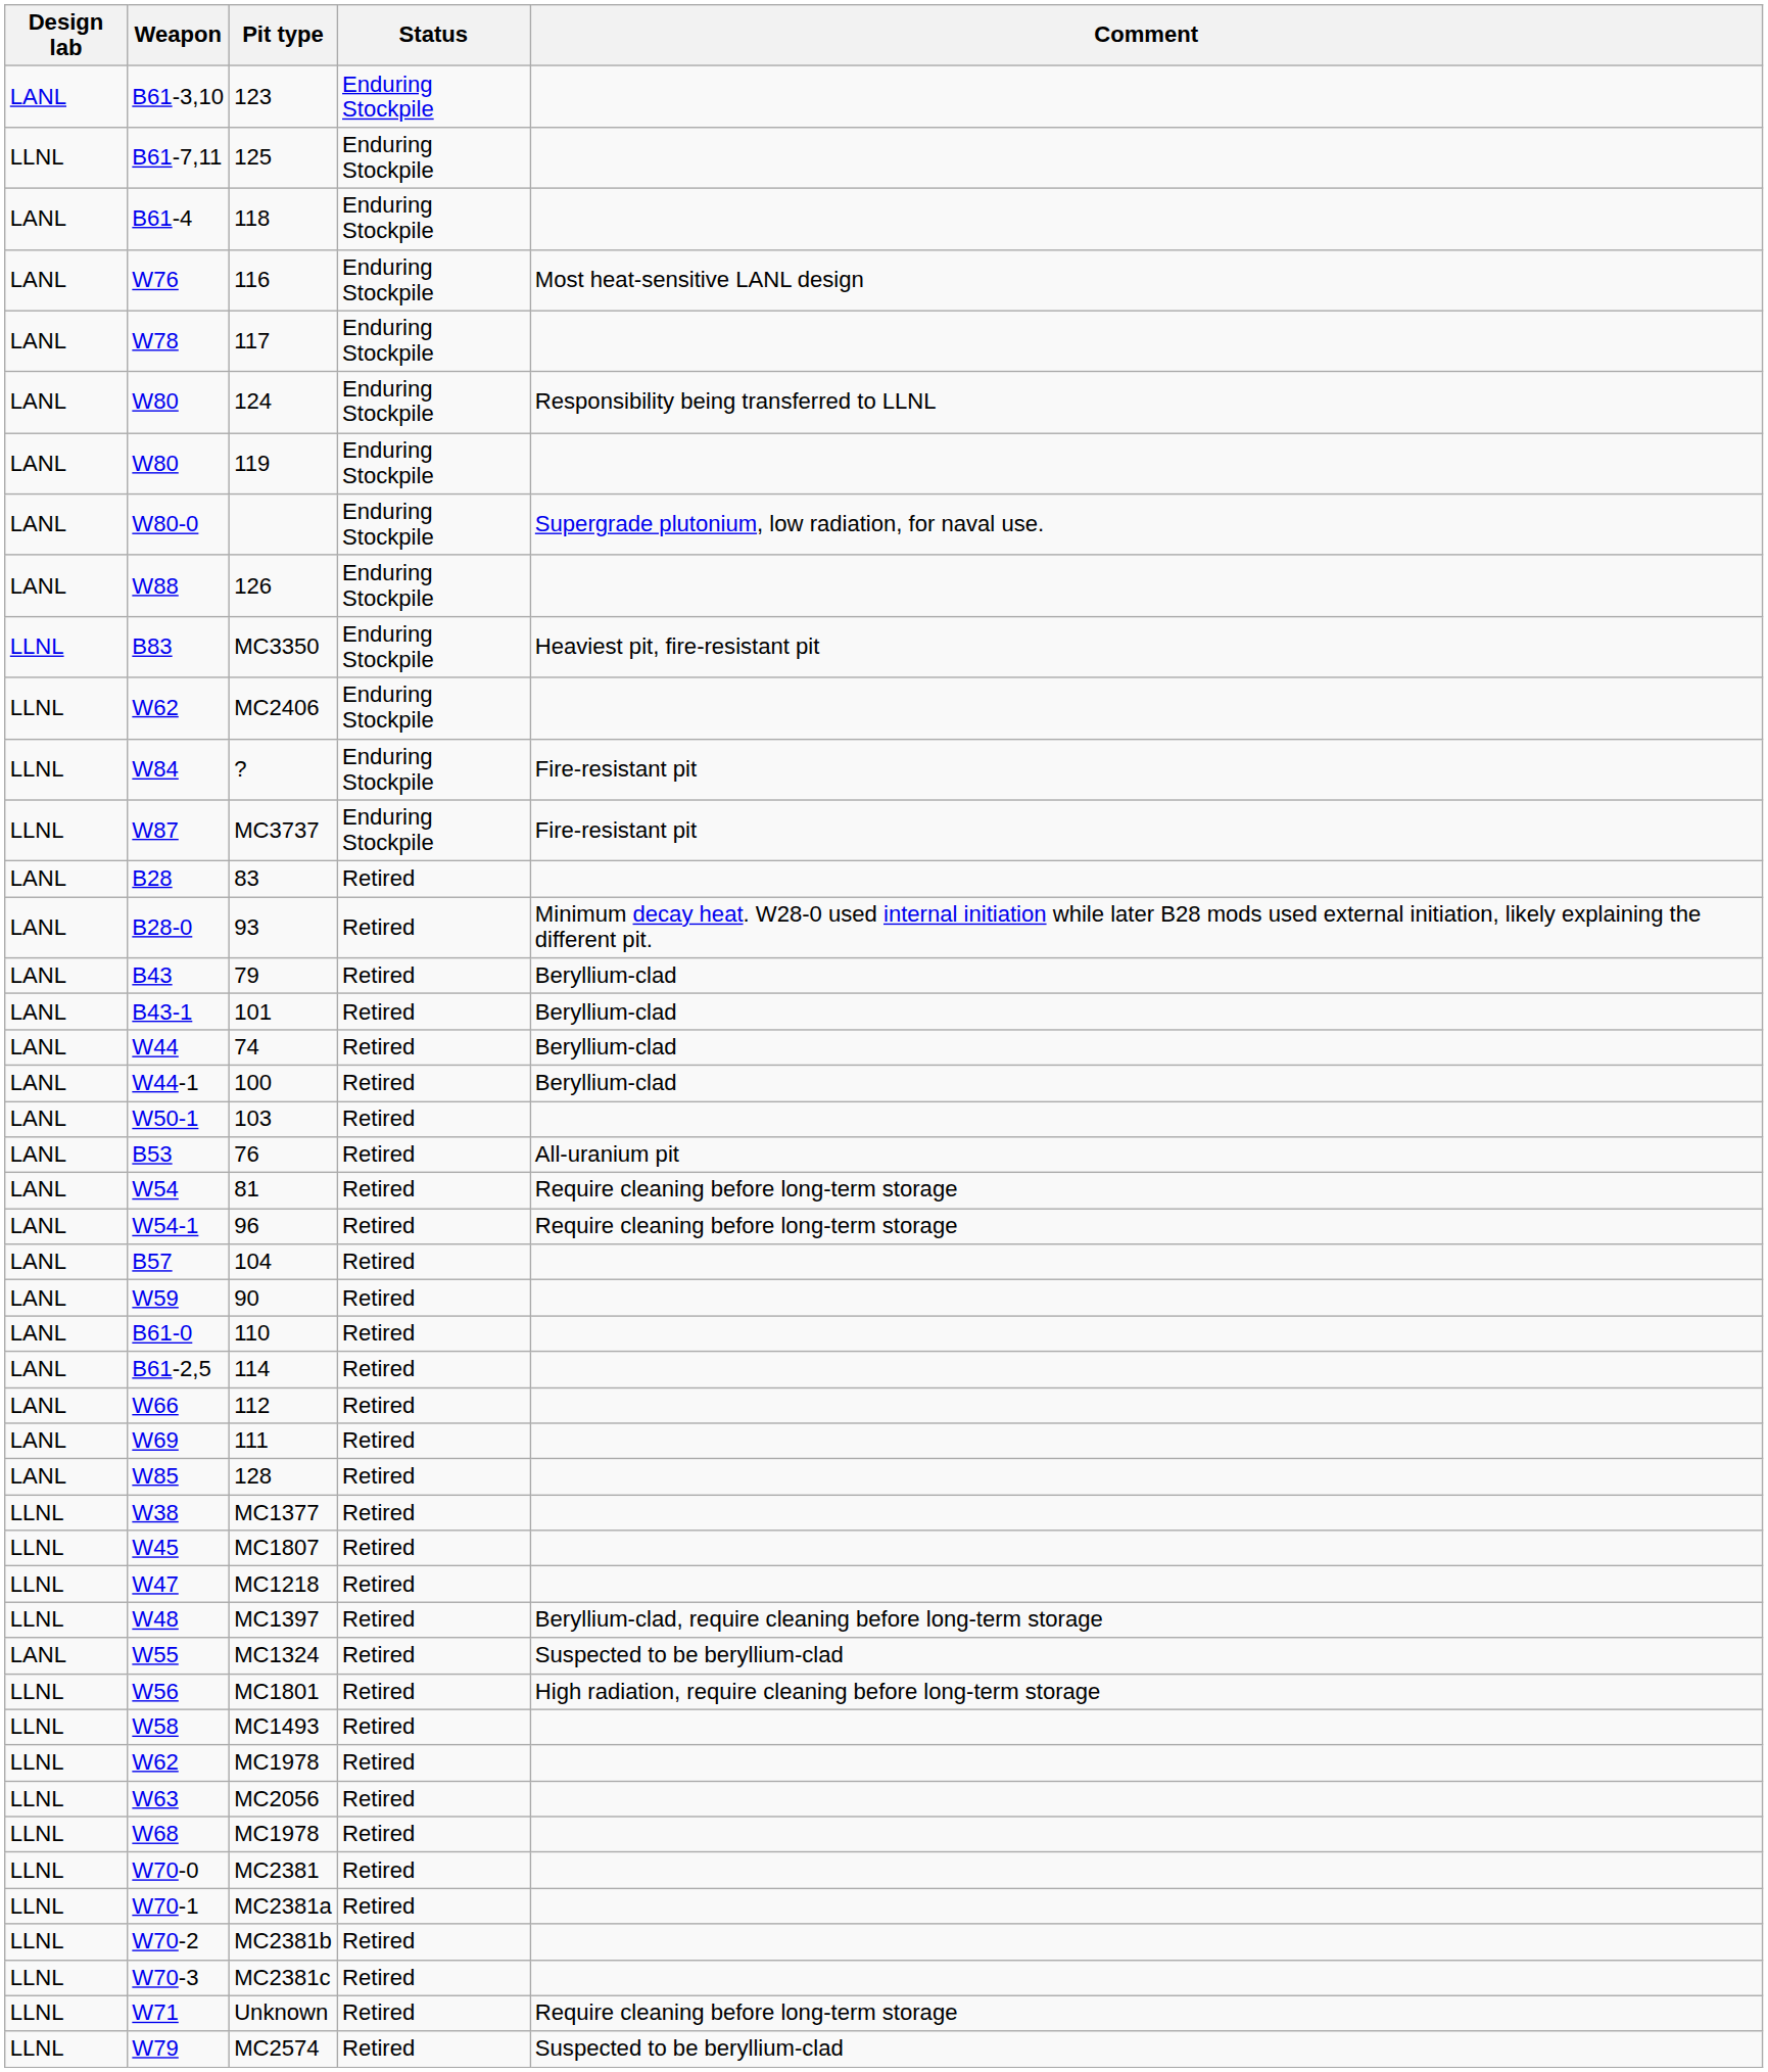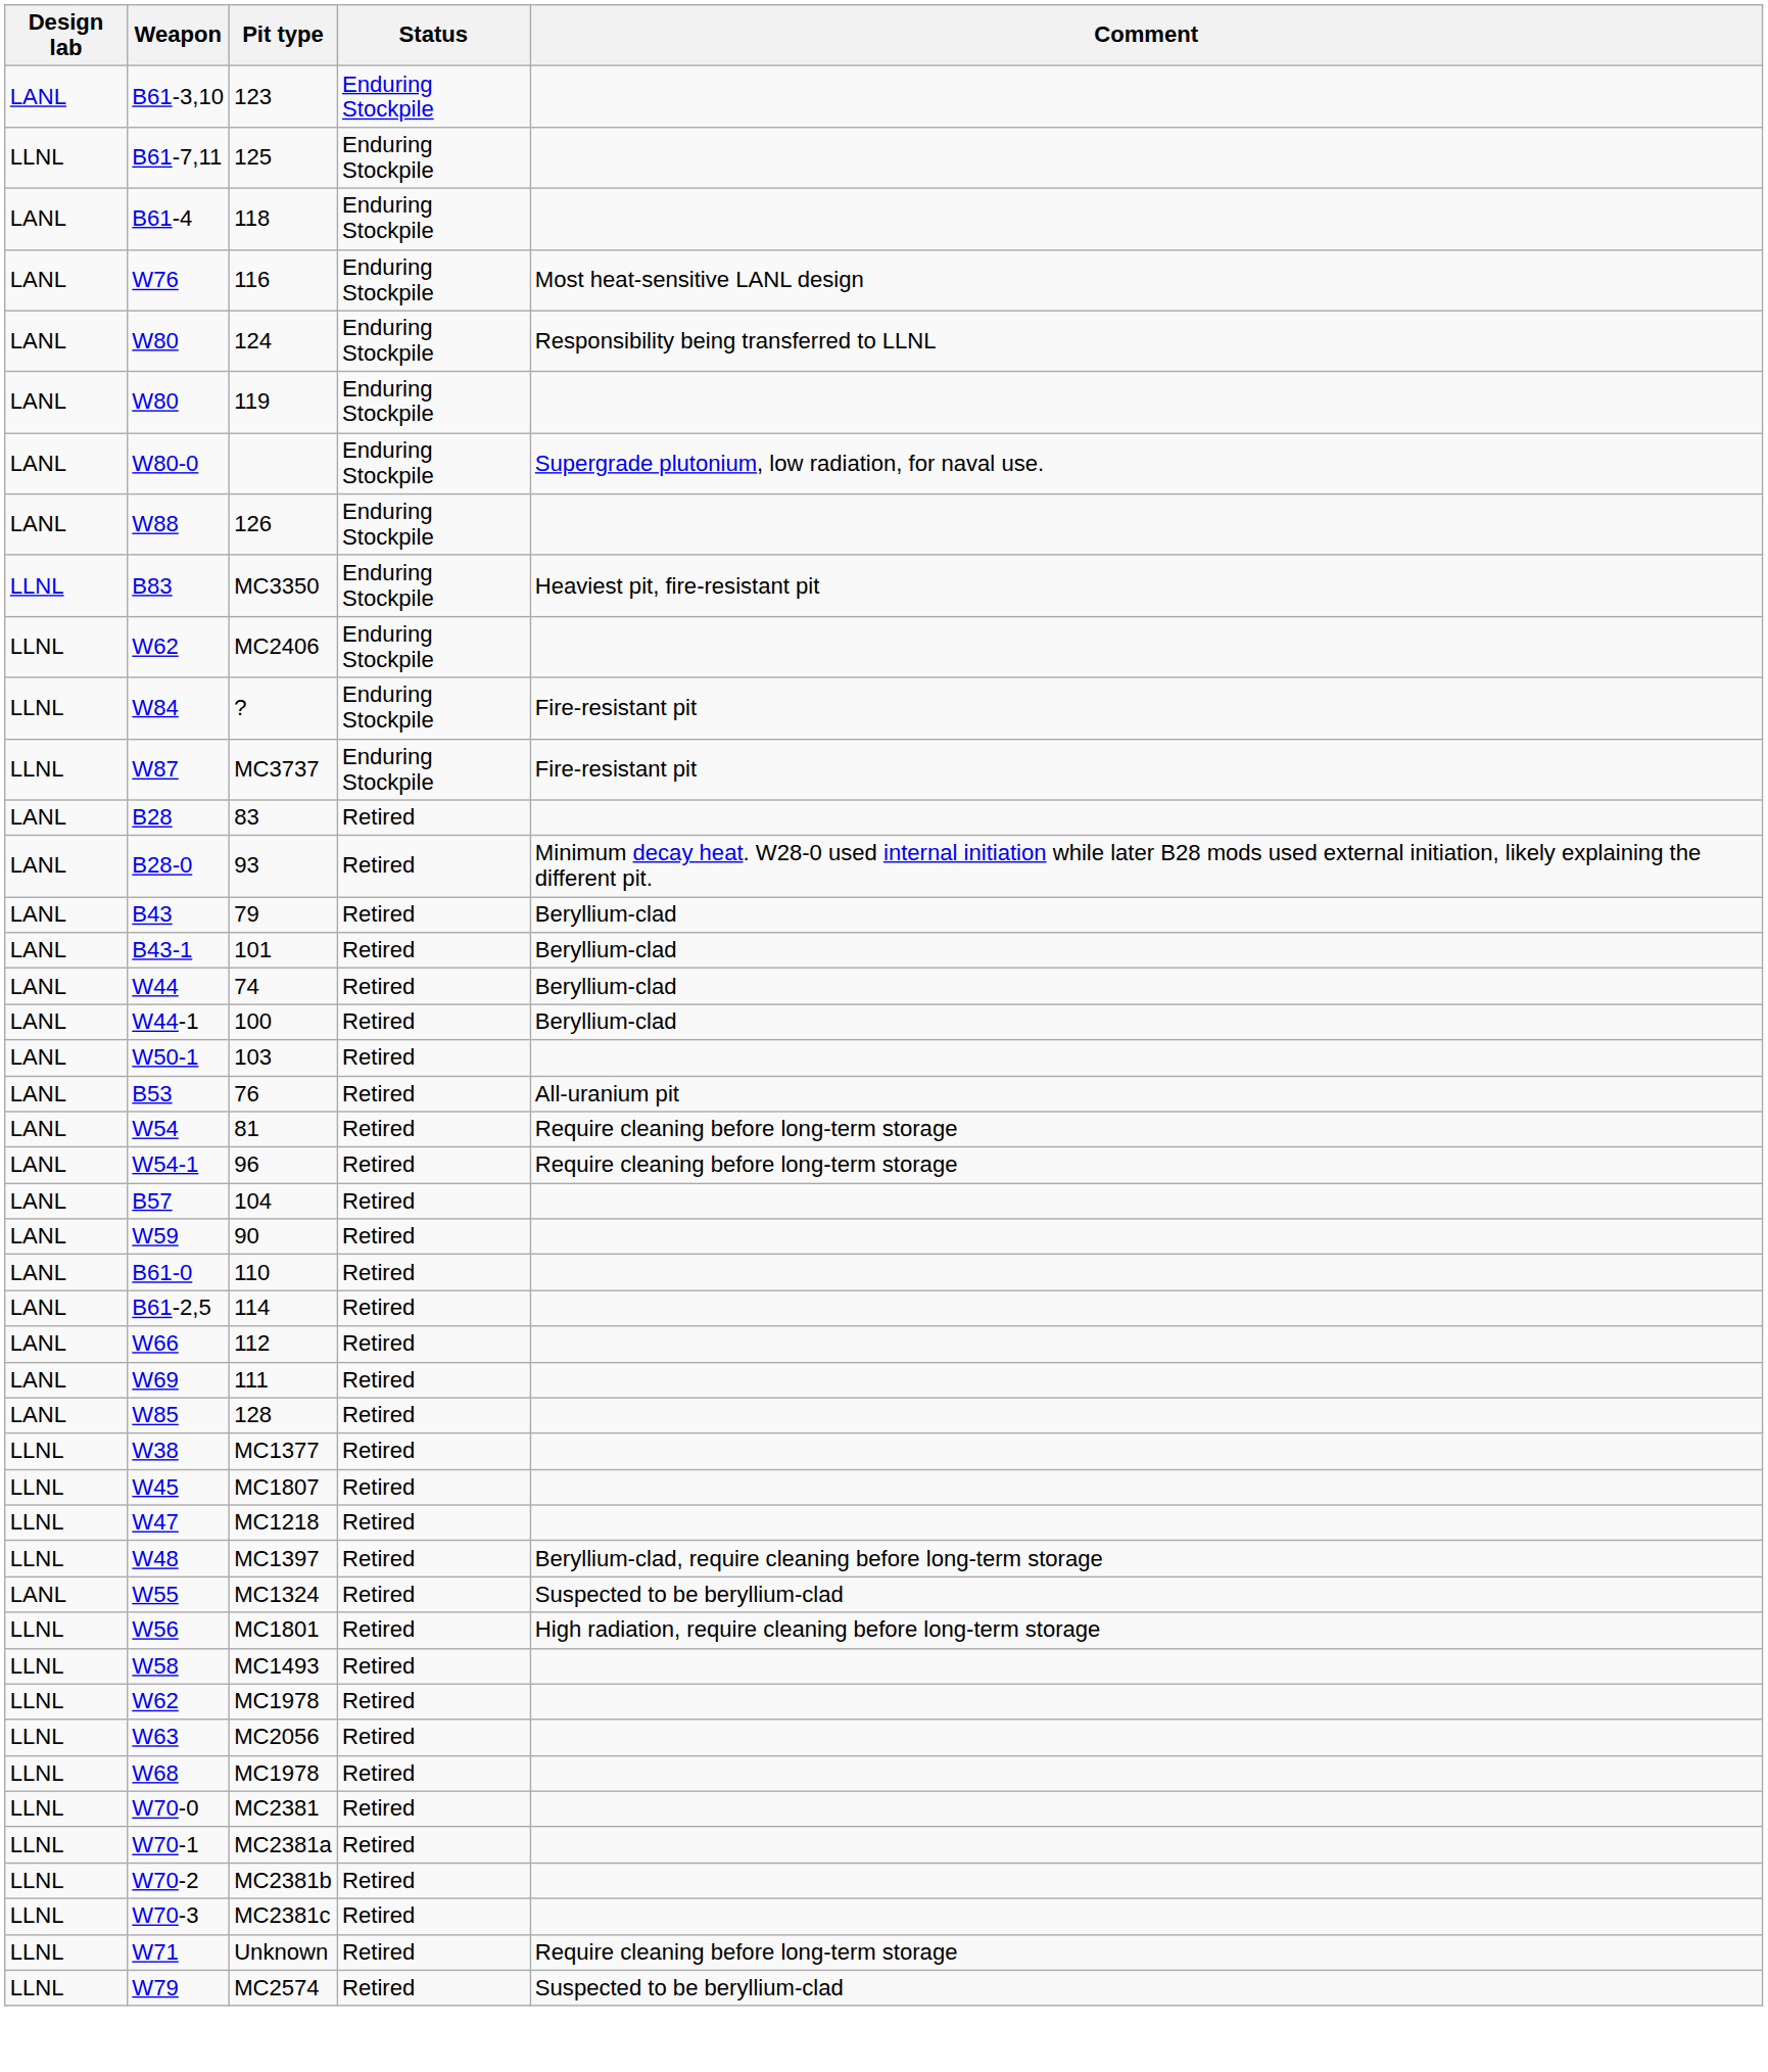- row: LANL | W78 | 117 | Enduring Stockpile
